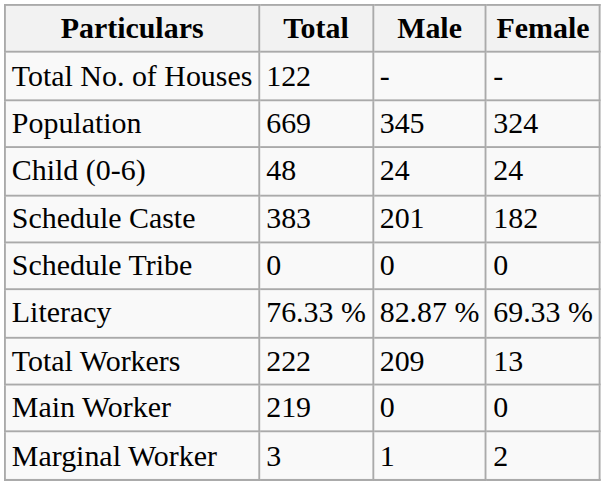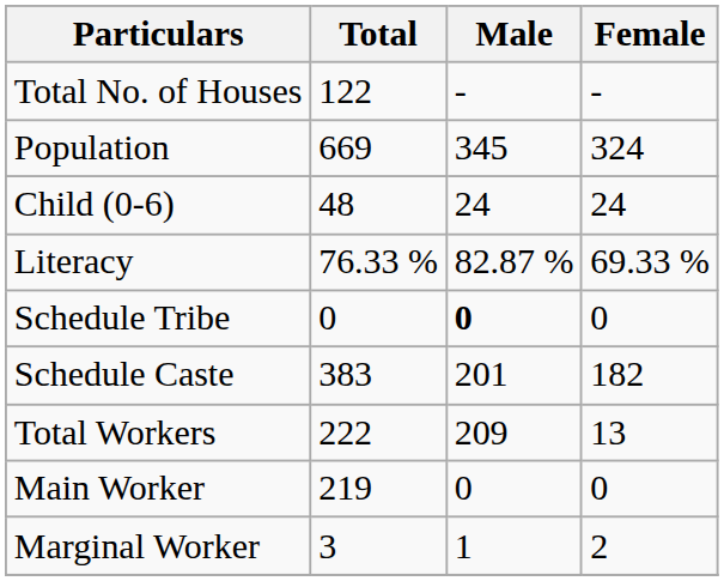rows swapped: Schedule Caste <-> Literacy
Schedule Tribe | Male: normal -> bold
